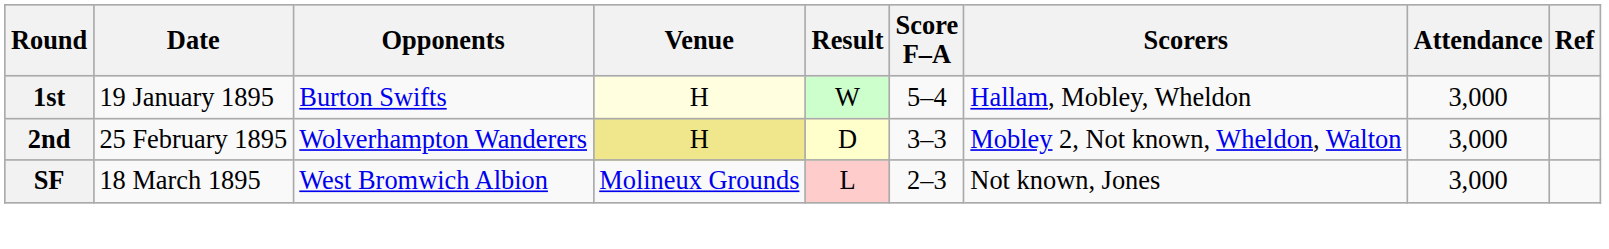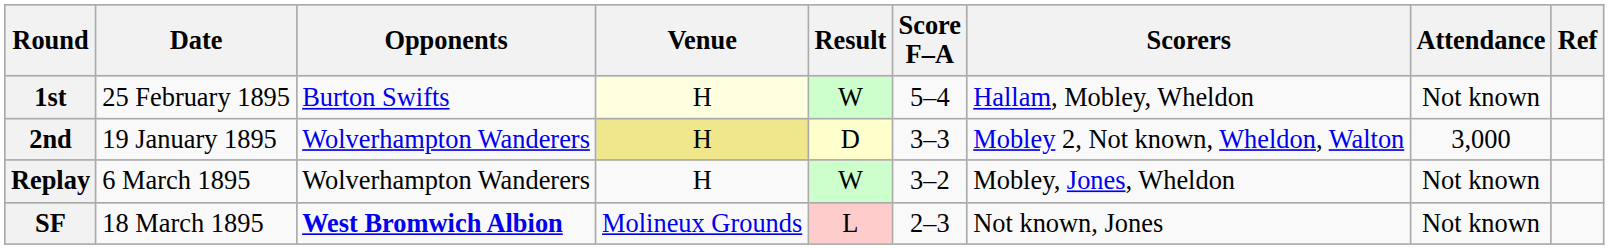1st | Date: 19 January 1895 -> 25 February 1895
1st | Attendance: 3,000 -> Not known
2nd | Date: 25 February 1895 -> 19 January 1895
+ row: Replay | 6 March 1895 | Wolverhampton Wanderers | H | W | 3–2 | Mobley, Jones, Wheldon | Not known
SF | Opponents: normal -> bold
SF | Attendance: 3,000 -> Not known
